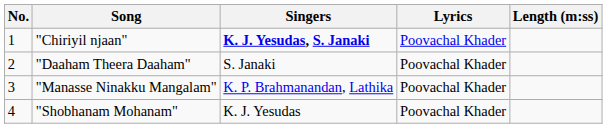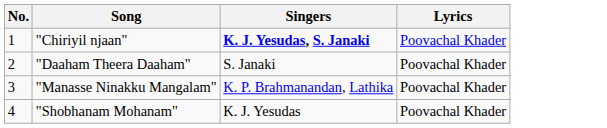- column: Length (m:ss)
